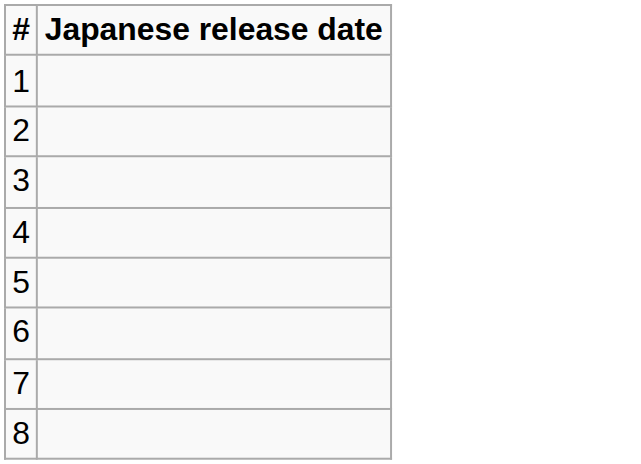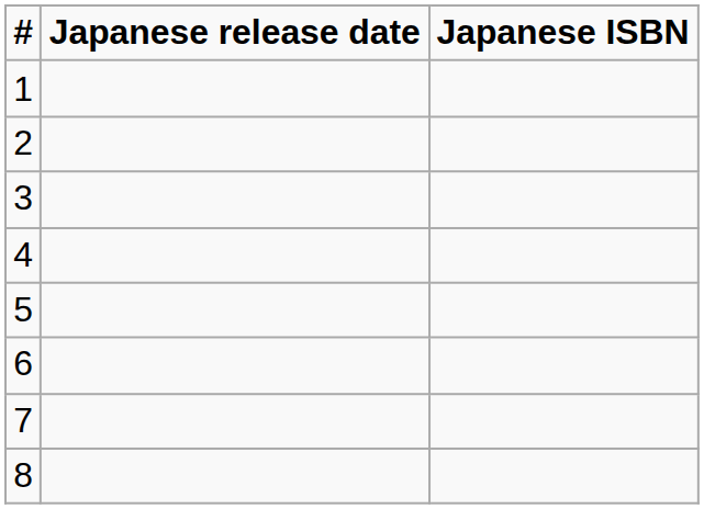+ column: Japanese ISBN
